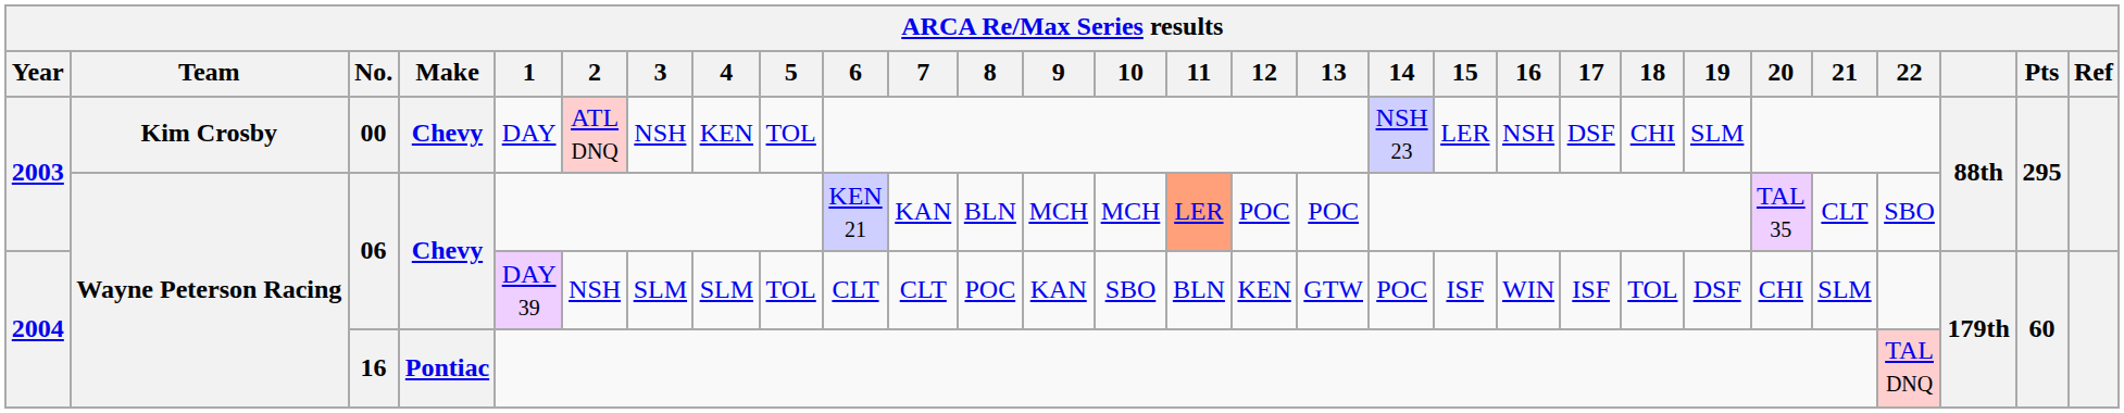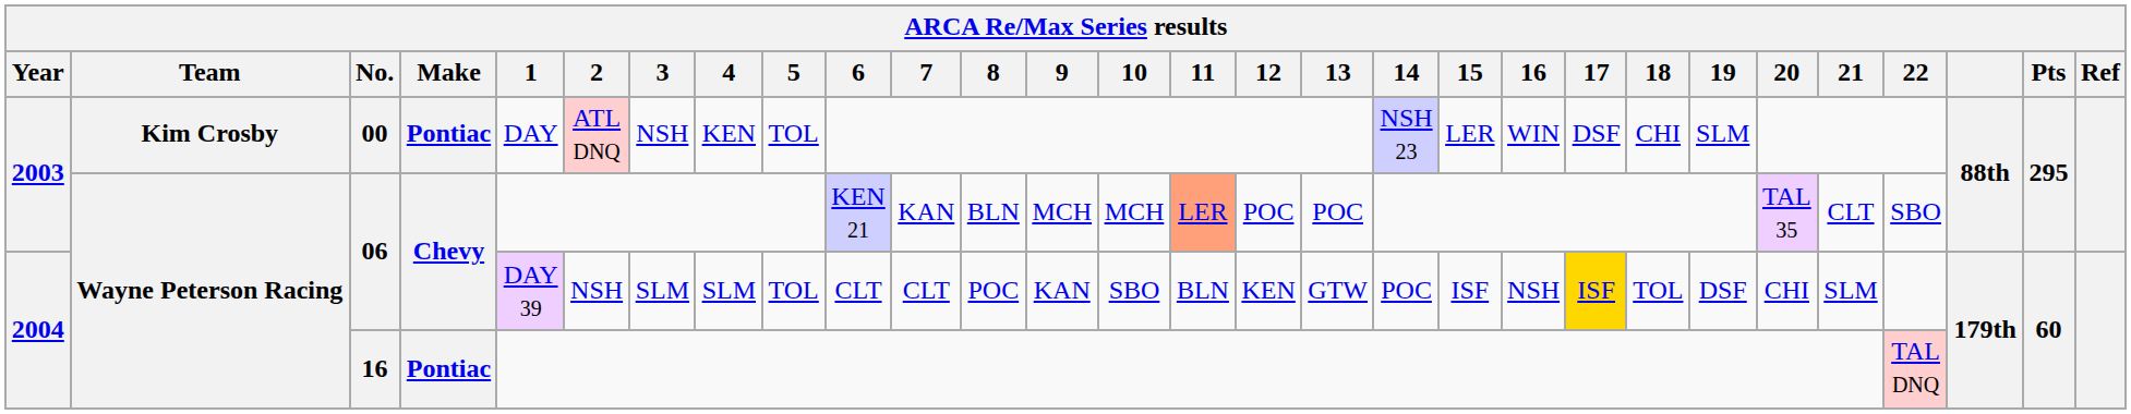00 | Make: Chevy -> Pontiac
00 | 16: NSH -> WIN
2004 / 06 | 16: WIN -> NSH
2004 / 06 | 17: no background -> gold background
